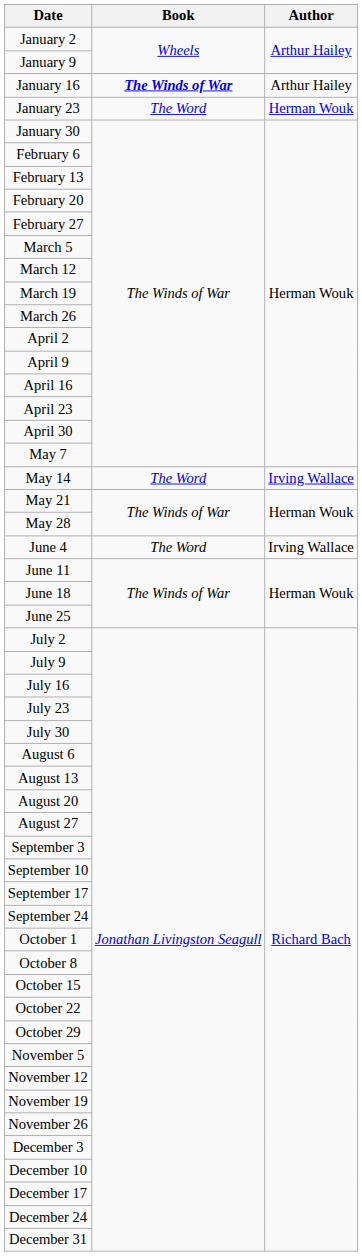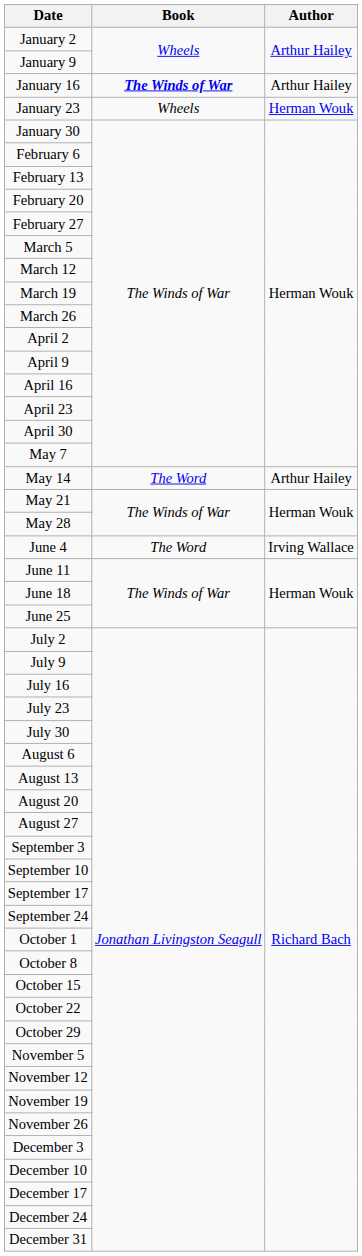January 23 | Book: The Word -> Wheels
May 14 | Author: Irving Wallace -> Arthur Hailey
